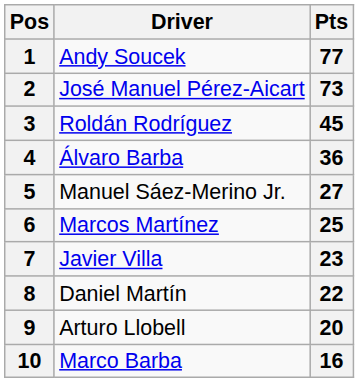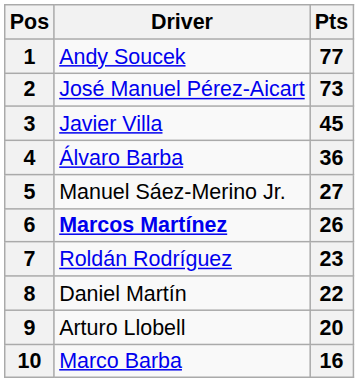3 | Driver: Roldán Rodríguez -> Javier Villa
6 | Driver: normal -> bold
6 | Pts: 25 -> 26
7 | Driver: Javier Villa -> Roldán Rodríguez
